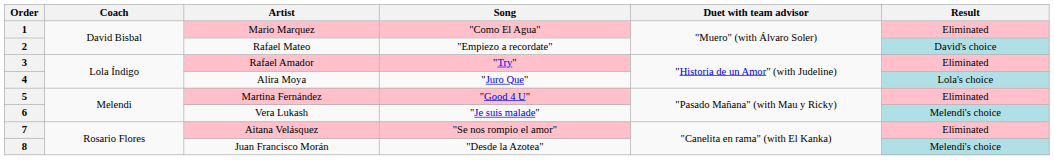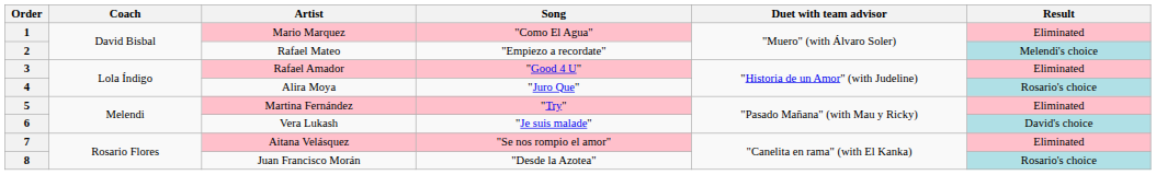2 | Result: David's choice -> Melendi's choice
3 | Song: "Try" -> "Good 4 U"
4 | Result: Lola's choice -> Rosario's choice
5 | Song: "Good 4 U" -> "Try"
6 | Result: Melendi's choice -> David's choice
8 | Result: Melendi's choice -> Rosario's choice
